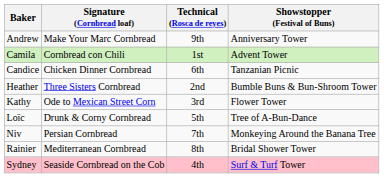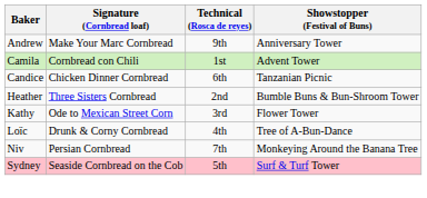Loïc | Technical (Rosca de reyes): 5th -> 4th
- row: Rainier | Mediterranean Cornbread | 8th | Bridal Shower Tower
Sydney | Technical (Rosca de reyes): 4th -> 5th
